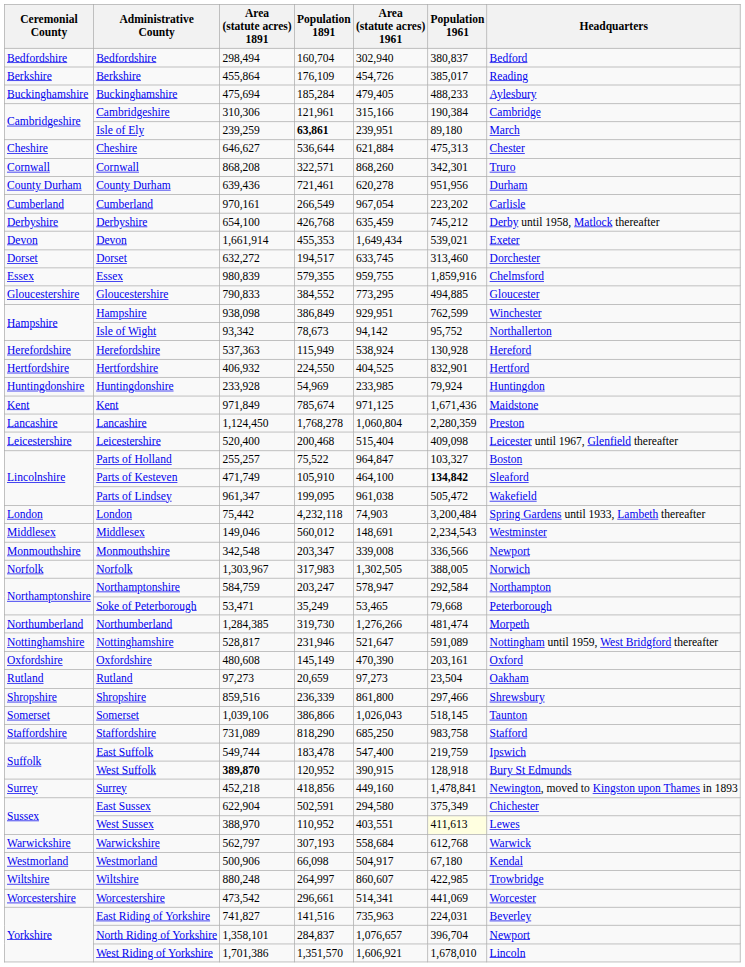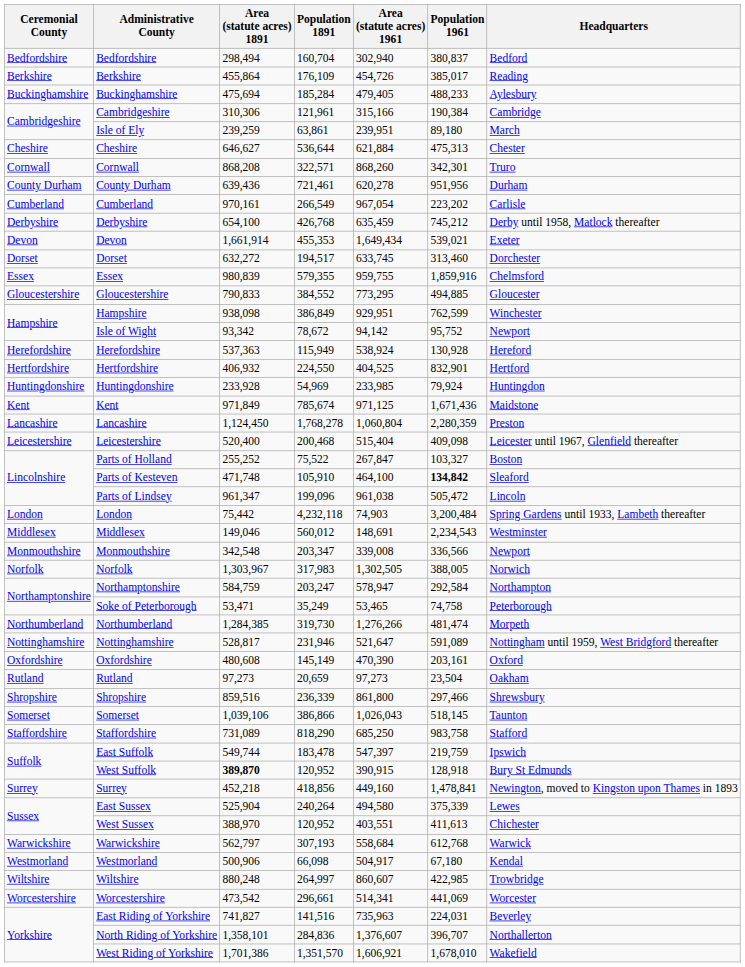Isle of Ely | Population 1891: bold -> normal
Isle of Wight | Population 1891: 78,673 -> 78,672
Isle of Wight | Headquarters: Northallerton -> Newport
Parts of Holland | Area (statute acres) 1891: 255,257 -> 255,252
Parts of Holland | Area (statute acres) 1961: 964,847 -> 267,847
Parts of Kesteven | Area (statute acres) 1891: 471,749 -> 471,748
Parts of Lindsey | Population 1891: 199,095 -> 199,096
Parts of Lindsey | Headquarters: Wakefield -> Lincoln
Soke of Peterborough | Population 1961: 79,668 -> 74,758
East Suffolk | Area (statute acres) 1961: 547,400 -> 547,397
East Sussex | Area (statute acres) 1891: 622,904 -> 525,904
East Sussex | Population 1891: 502,591 -> 240,264
East Sussex | Area (statute acres) 1961: 294,580 -> 494,580
East Sussex | Population 1961: 375,349 -> 375,339
East Sussex | Headquarters: Chichester -> Lewes
West Sussex | Population 1891: 110,952 -> 120,952
West Sussex | Population 1961: lightyellow background -> no background
West Sussex | Headquarters: Lewes -> Chichester
North Riding of Yorkshire | Population 1891: 284,837 -> 284,836
North Riding of Yorkshire | Area (statute acres) 1961: 1,076,657 -> 1,376,607
North Riding of Yorkshire | Population 1961: 396,704 -> 396,707
North Riding of Yorkshire | Headquarters: Newport -> Northallerton
West Riding of Yorkshire | Headquarters: Lincoln -> Wakefield
